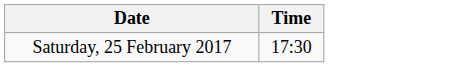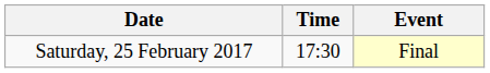+ column: Event | Final
